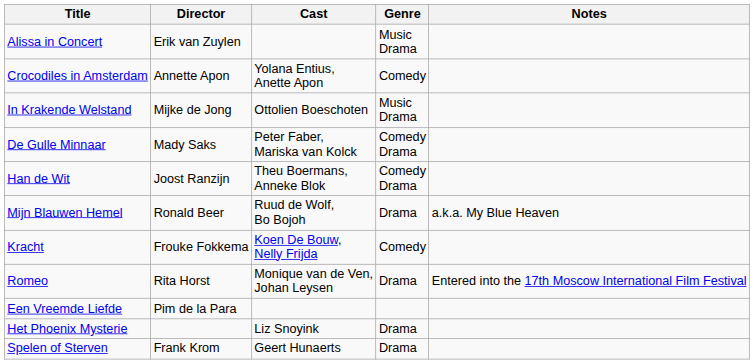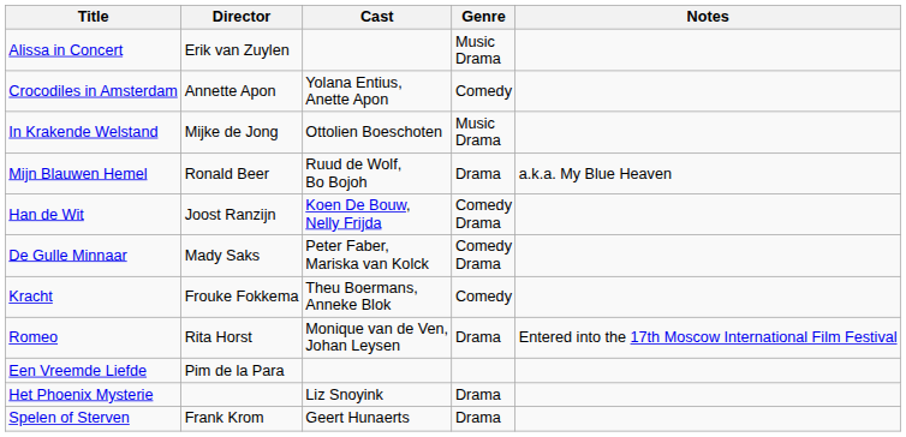rows swapped: De Gulle Minnaar <-> Mijn Blauwen Hemel
Han de Wit | Cast: Theu Boermans, Anneke Blok -> Koen De Bouw, Nelly Frijda
Kracht | Cast: Koen De Bouw, Nelly Frijda -> Theu Boermans, Anneke Blok
